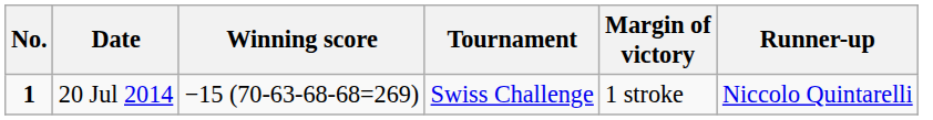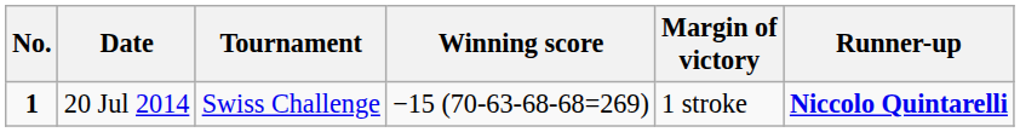columns swapped: Tournament <-> Winning score
20 Jul 2014 | Runner-up: normal -> bold
